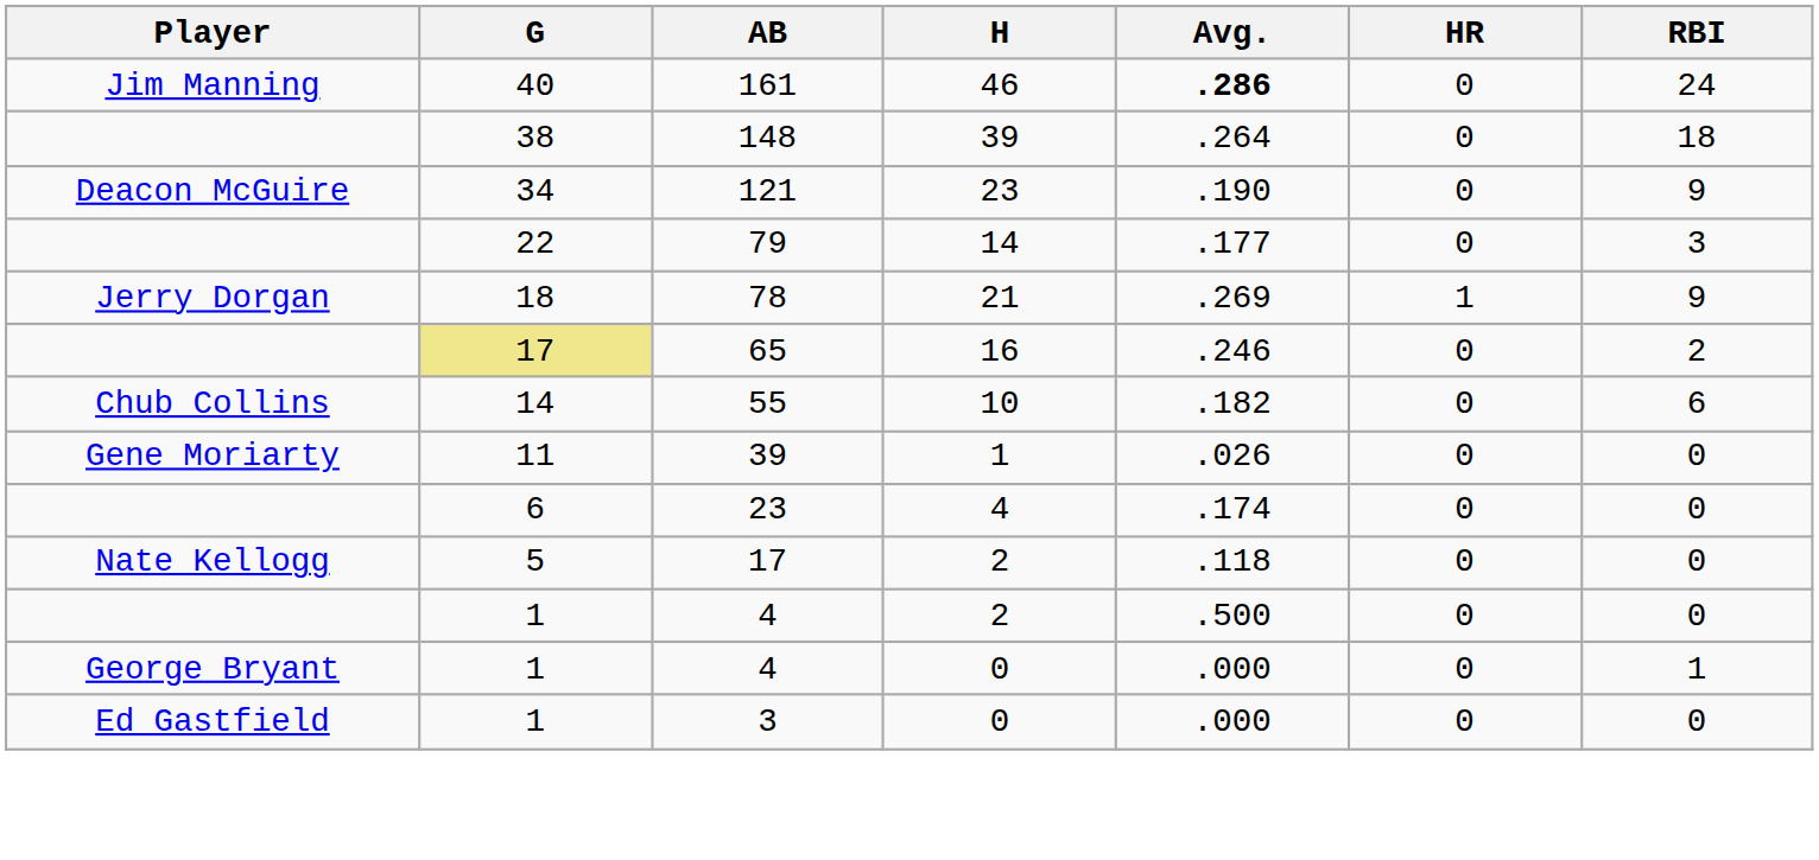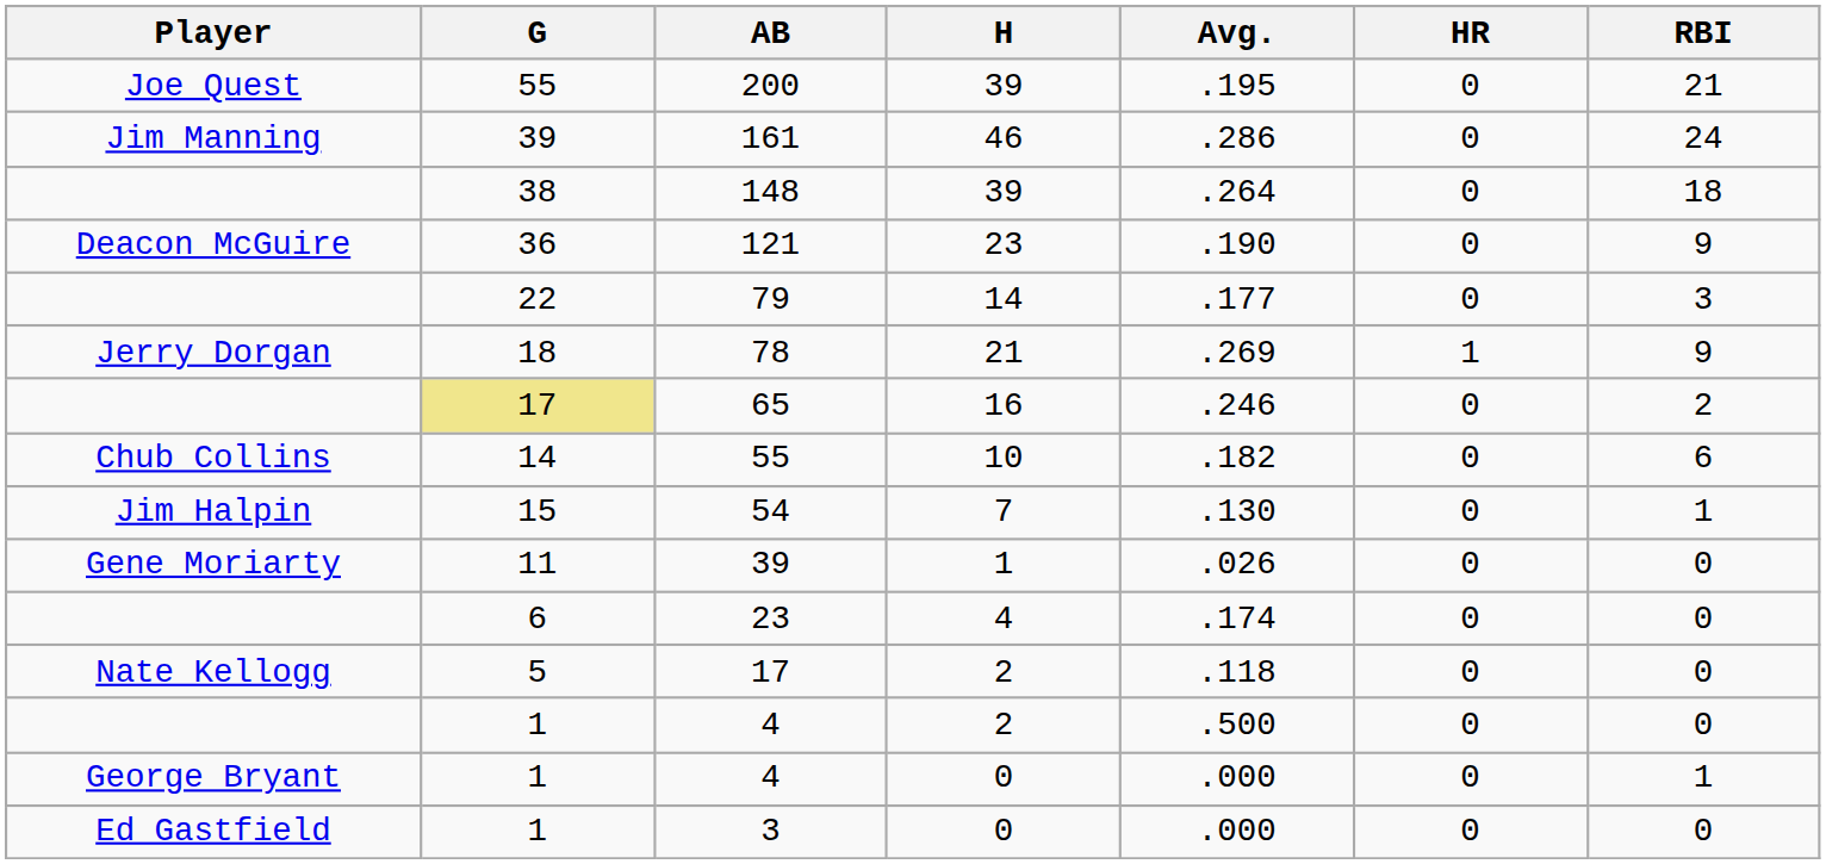+ row: Joe Quest | 55 | 200 | 39 | .195 | 0 | 21
161 | G: 40 -> 39
161 | Avg.: bold -> normal
121 | G: 34 -> 36
+ row: Jim Halpin | 15 | 54 | 7 | .130 | 0 | 1
